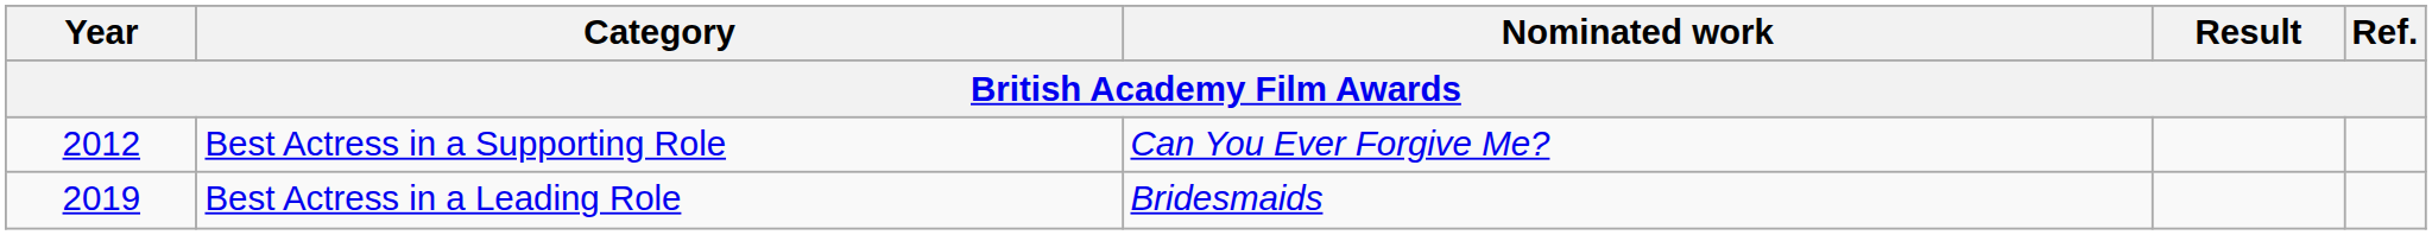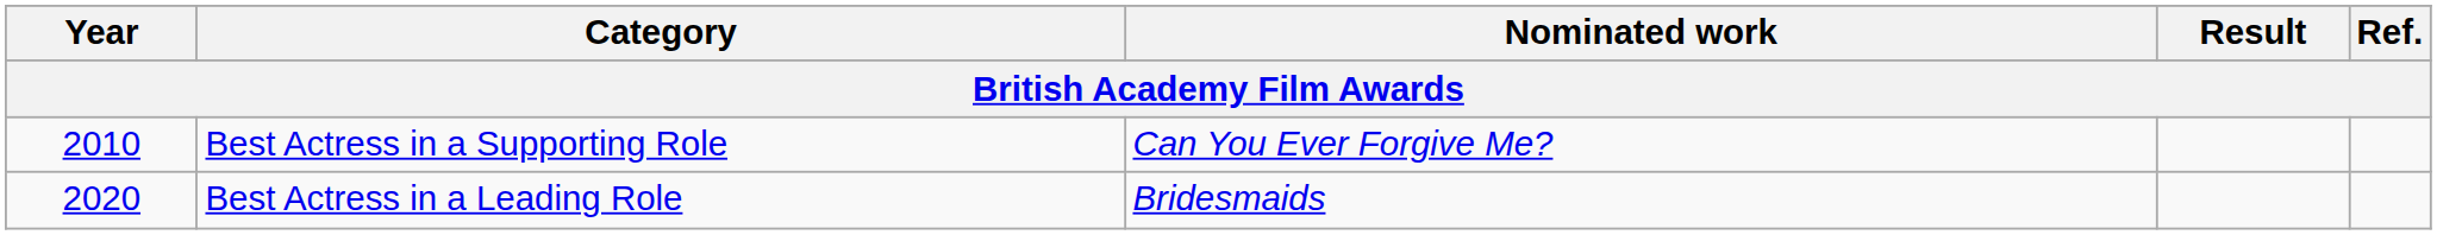Best Actress in a Supporting Role | Year: 2012 -> 2010
Best Actress in a Leading Role | Year: 2019 -> 2020
